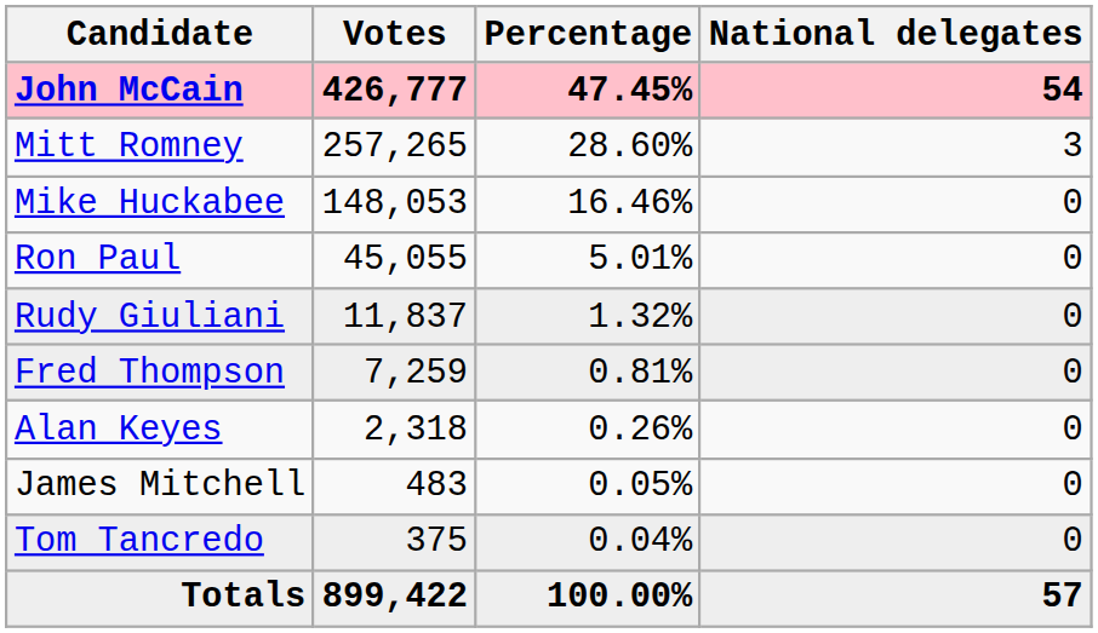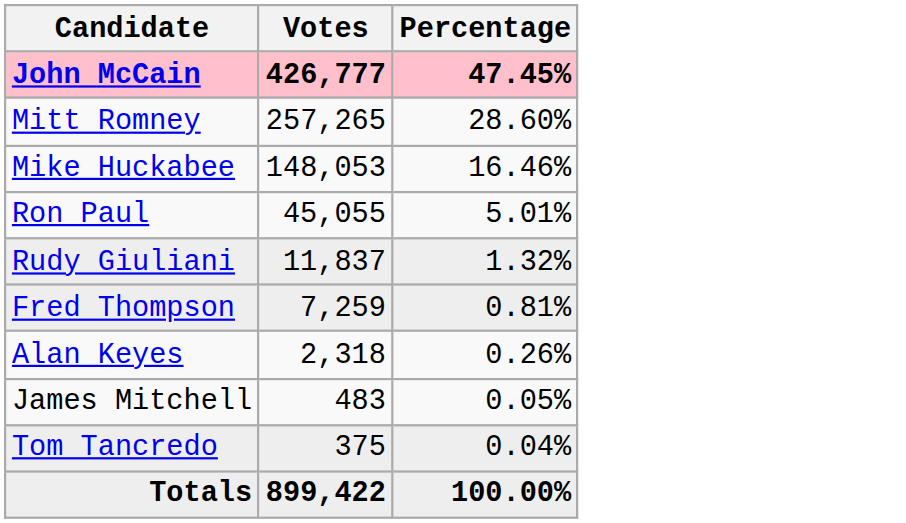- column: National delegates | 54 | 3 | 0 | 0 | 0 | 0 | 0 | 0 | 0 | 57
